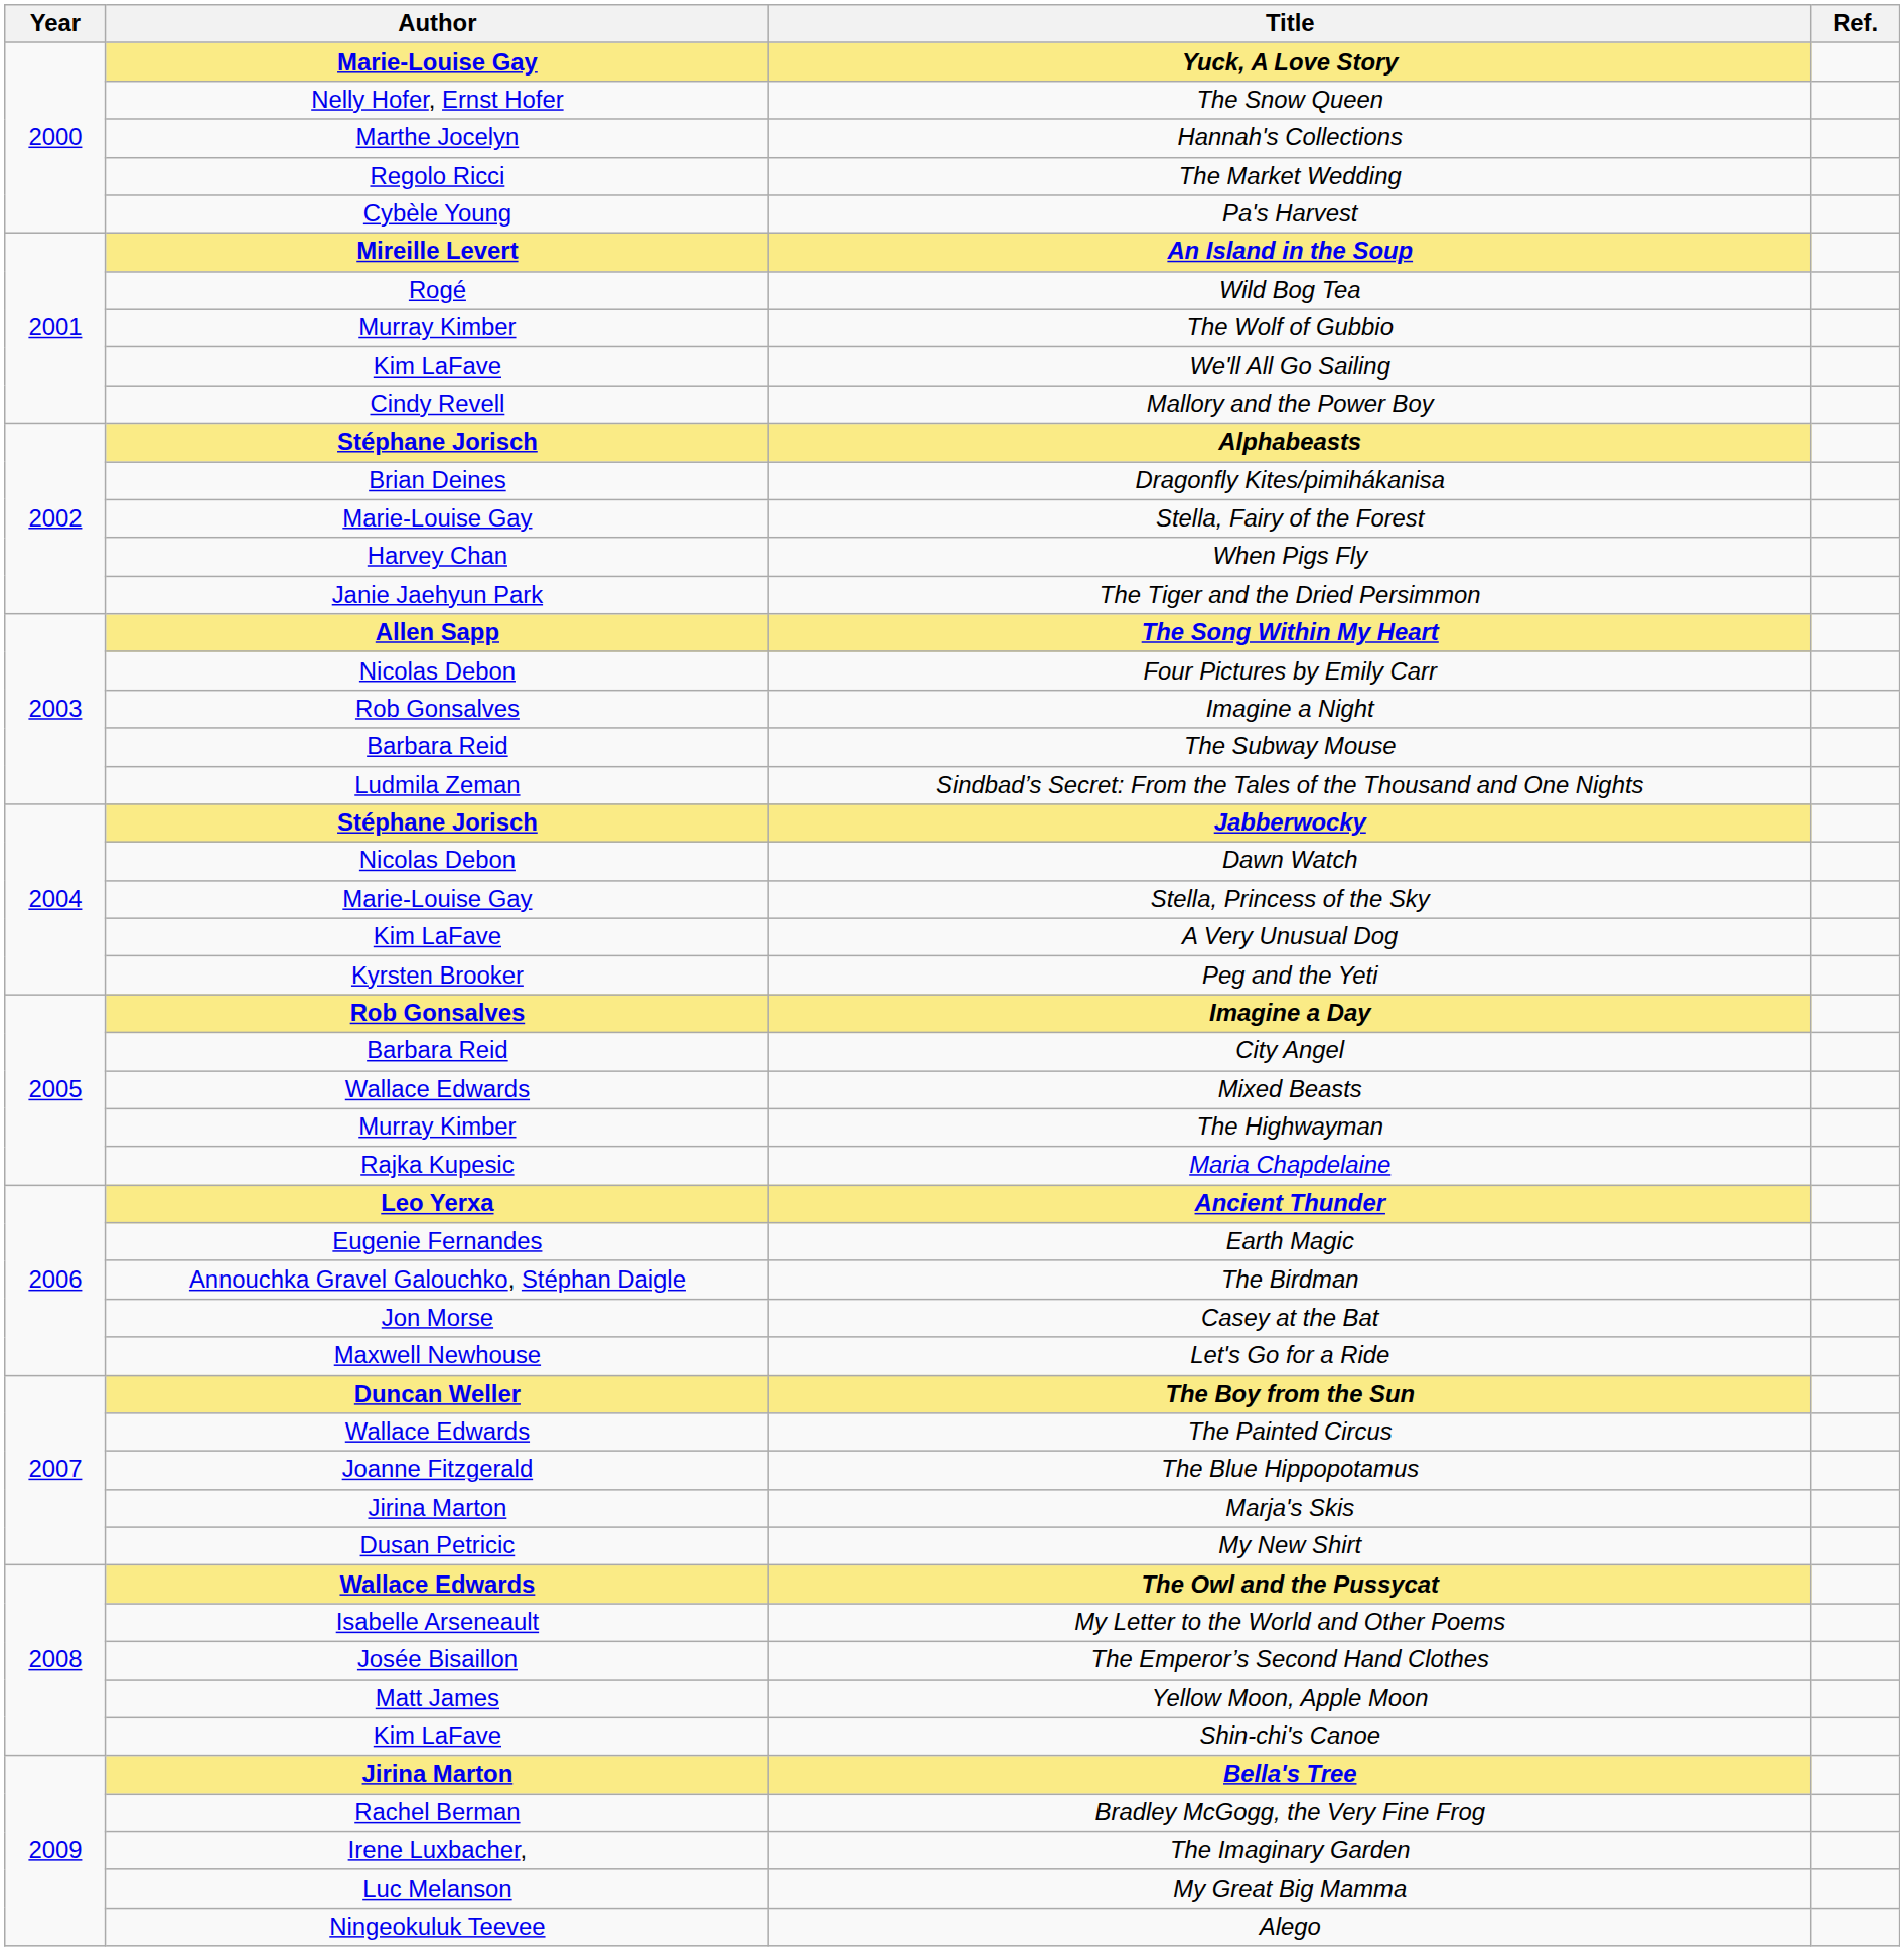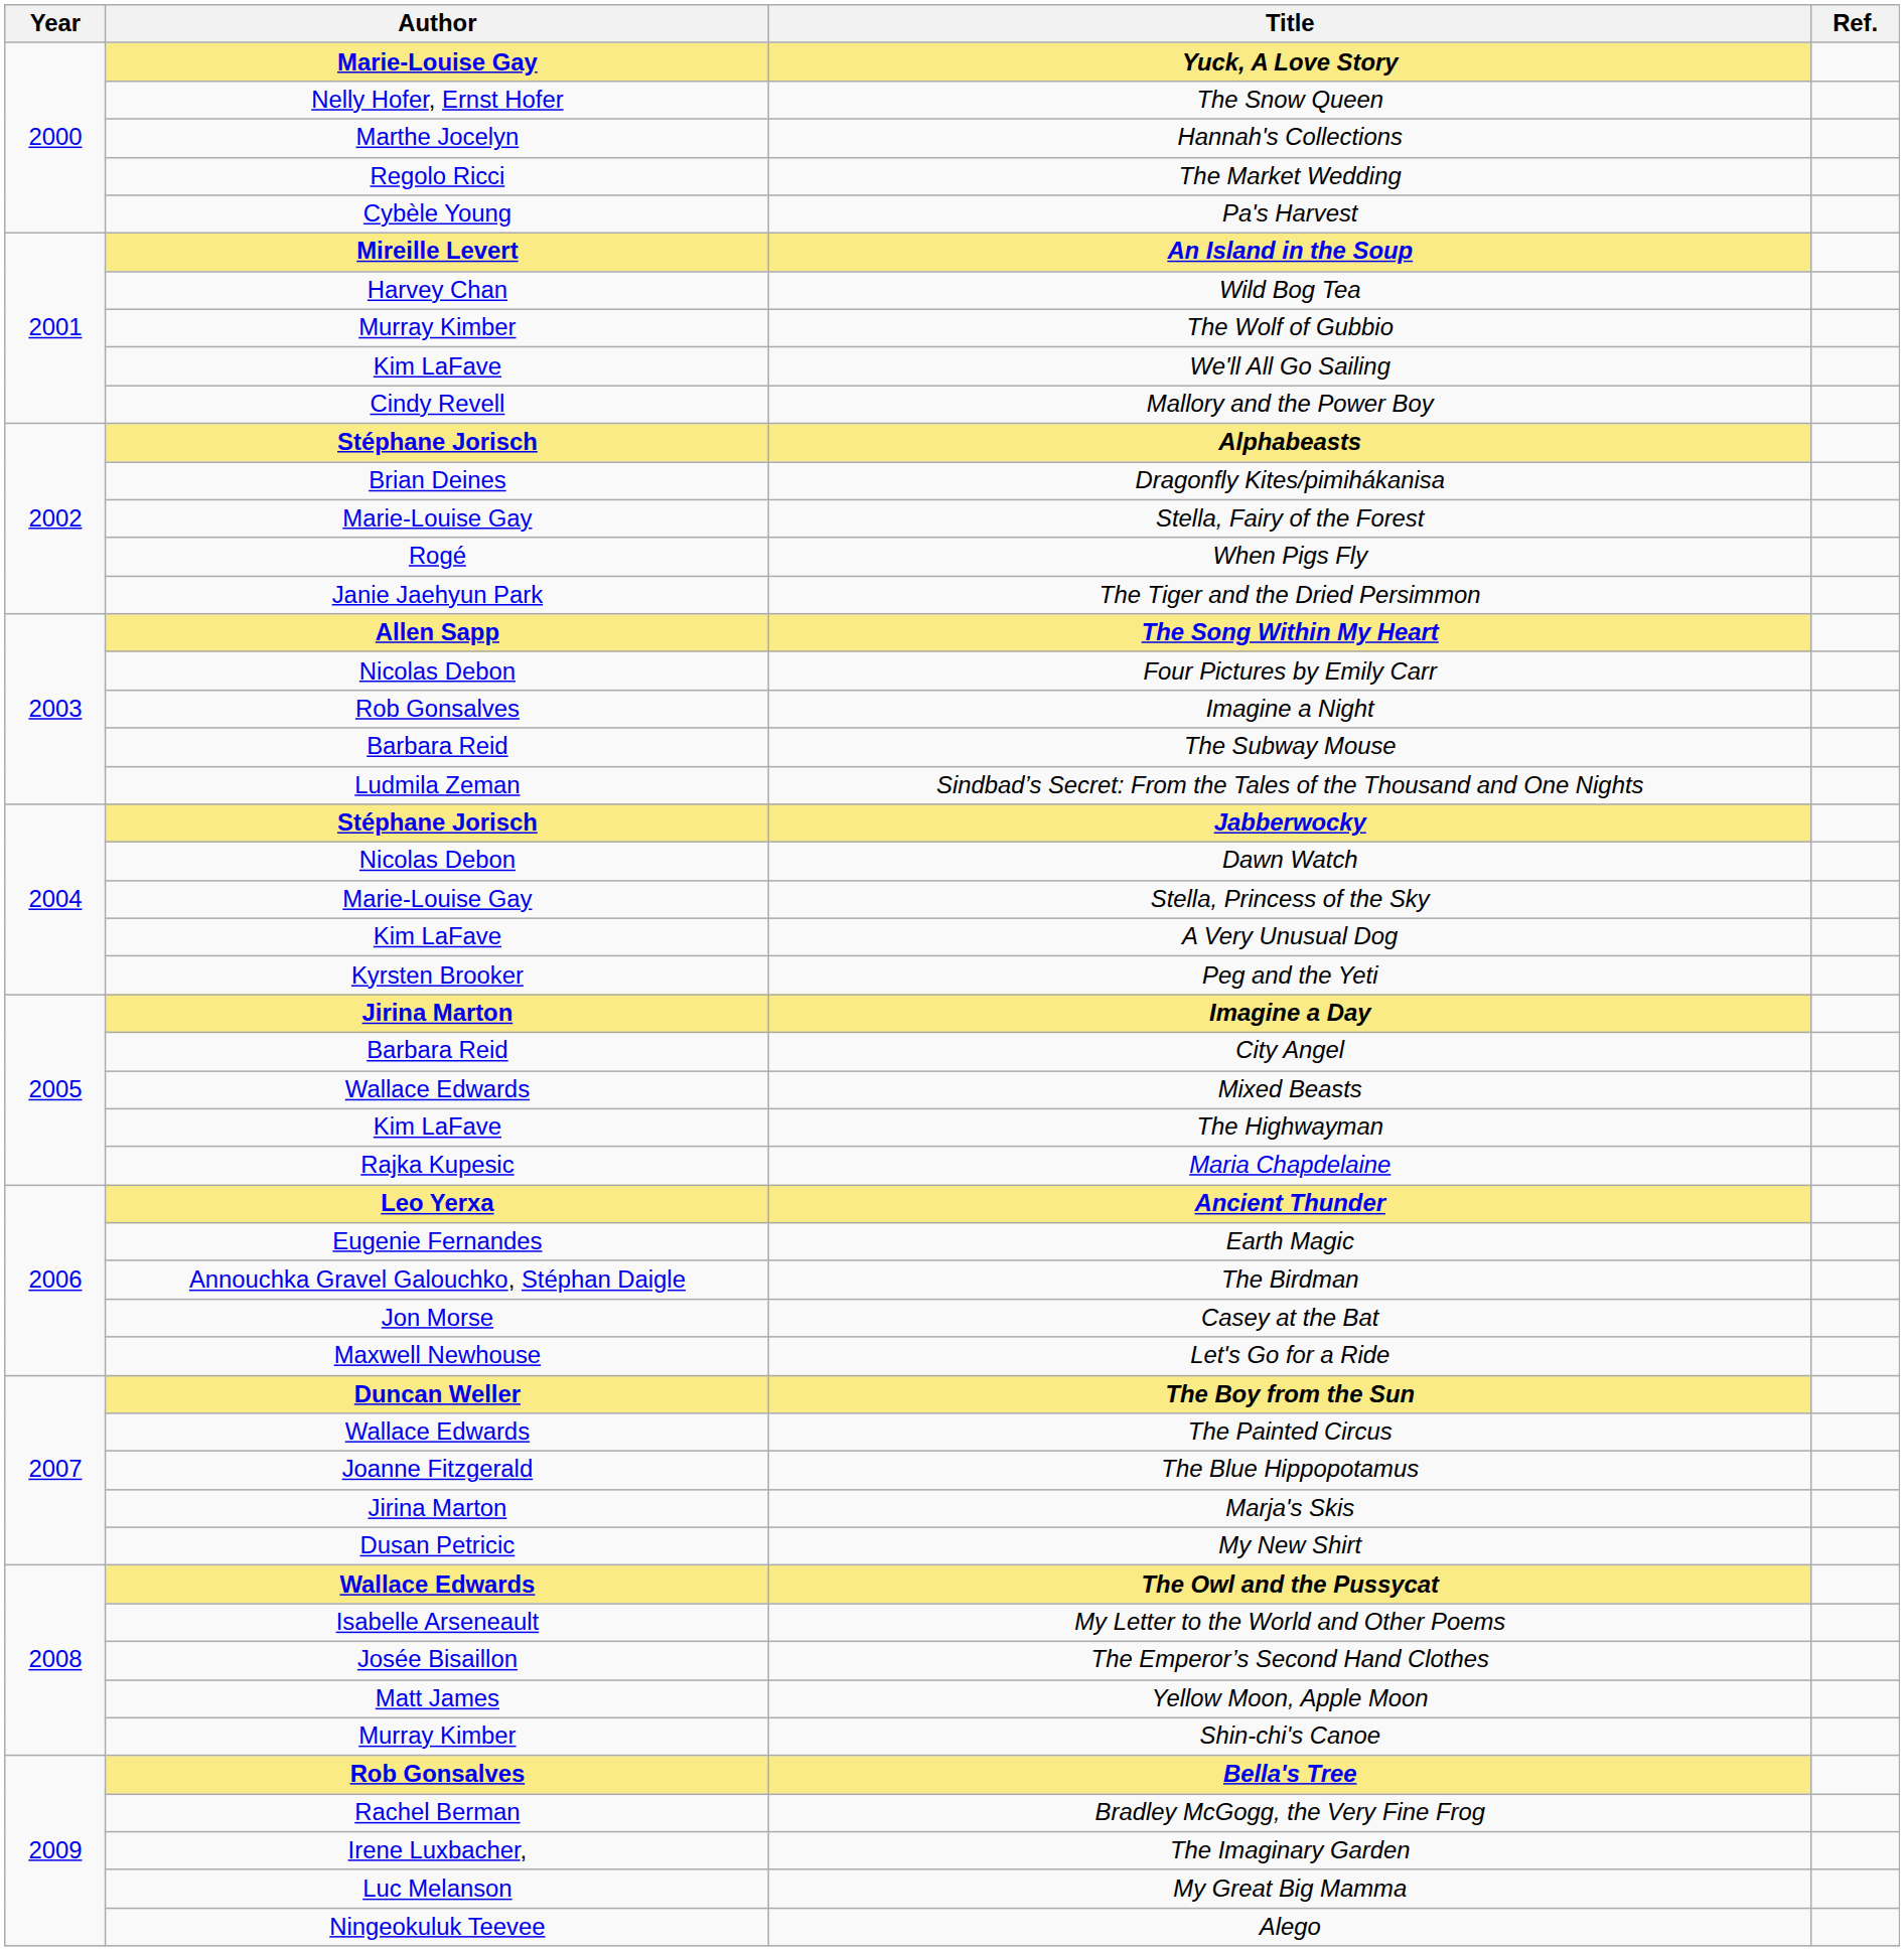Wild Bog Tea | Author: Rogé -> Harvey Chan
When Pigs Fly | Author: Harvey Chan -> Rogé
Imagine a Day | Author: Rob Gonsalves -> Jirina Marton
The Highwayman | Author: Murray Kimber -> Kim LaFave
Shin-chi's Canoe | Author: Kim LaFave -> Murray Kimber
Bella's Tree | Author: Jirina Marton -> Rob Gonsalves
